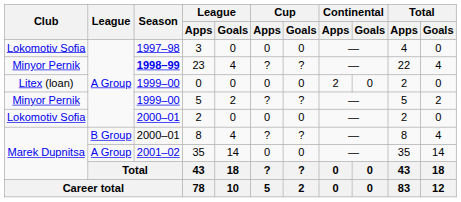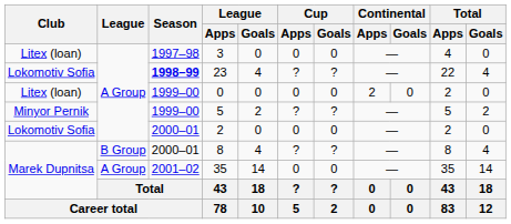3 | Club: Lokomotiv Sofia -> Litex (loan)
23 | Club: Minyor Pernik -> Lokomotiv Sofia
